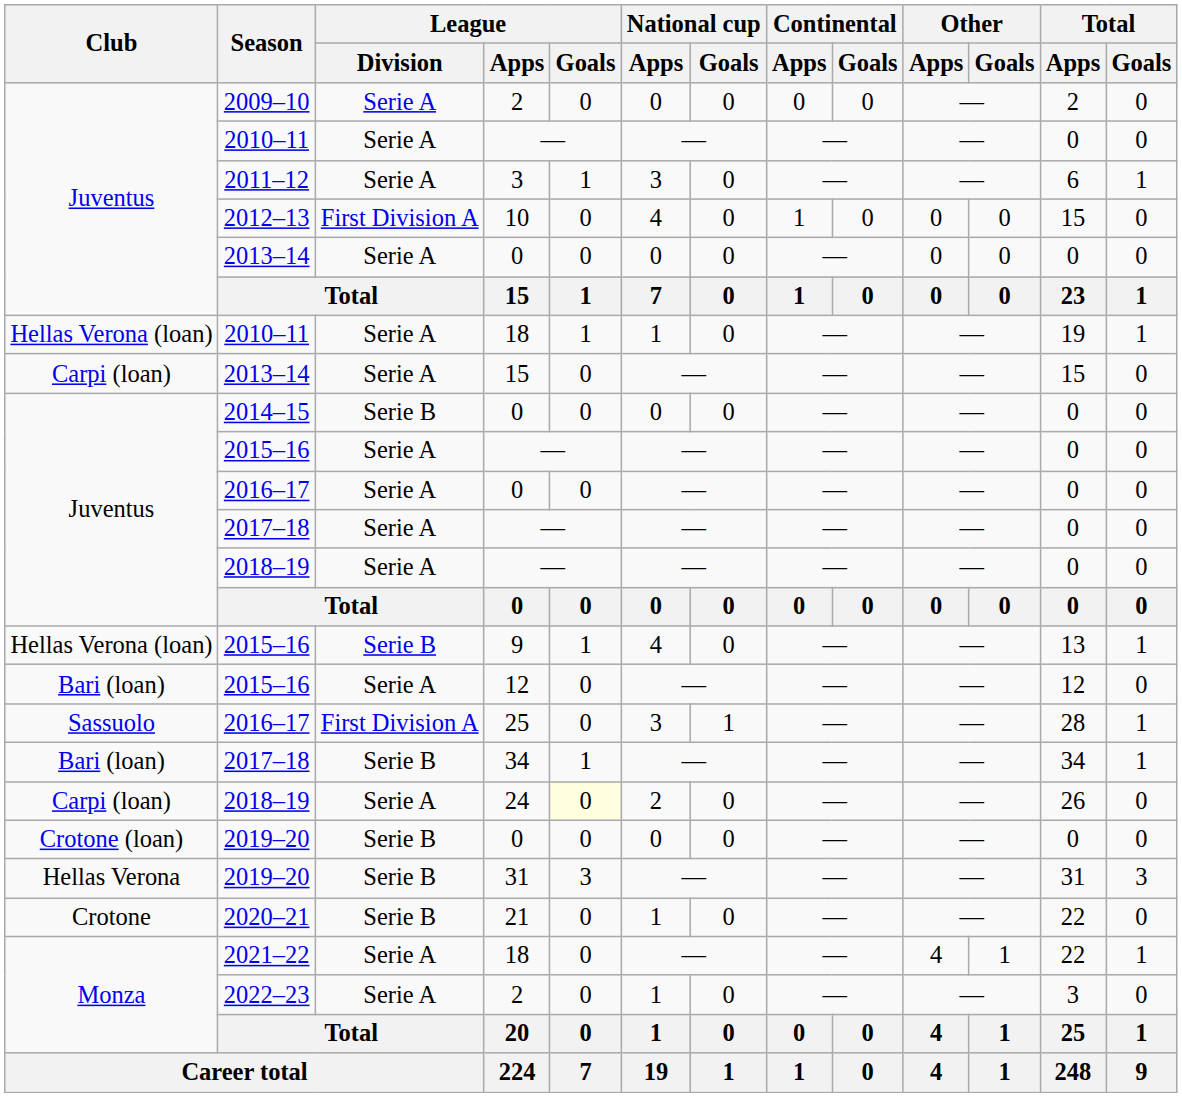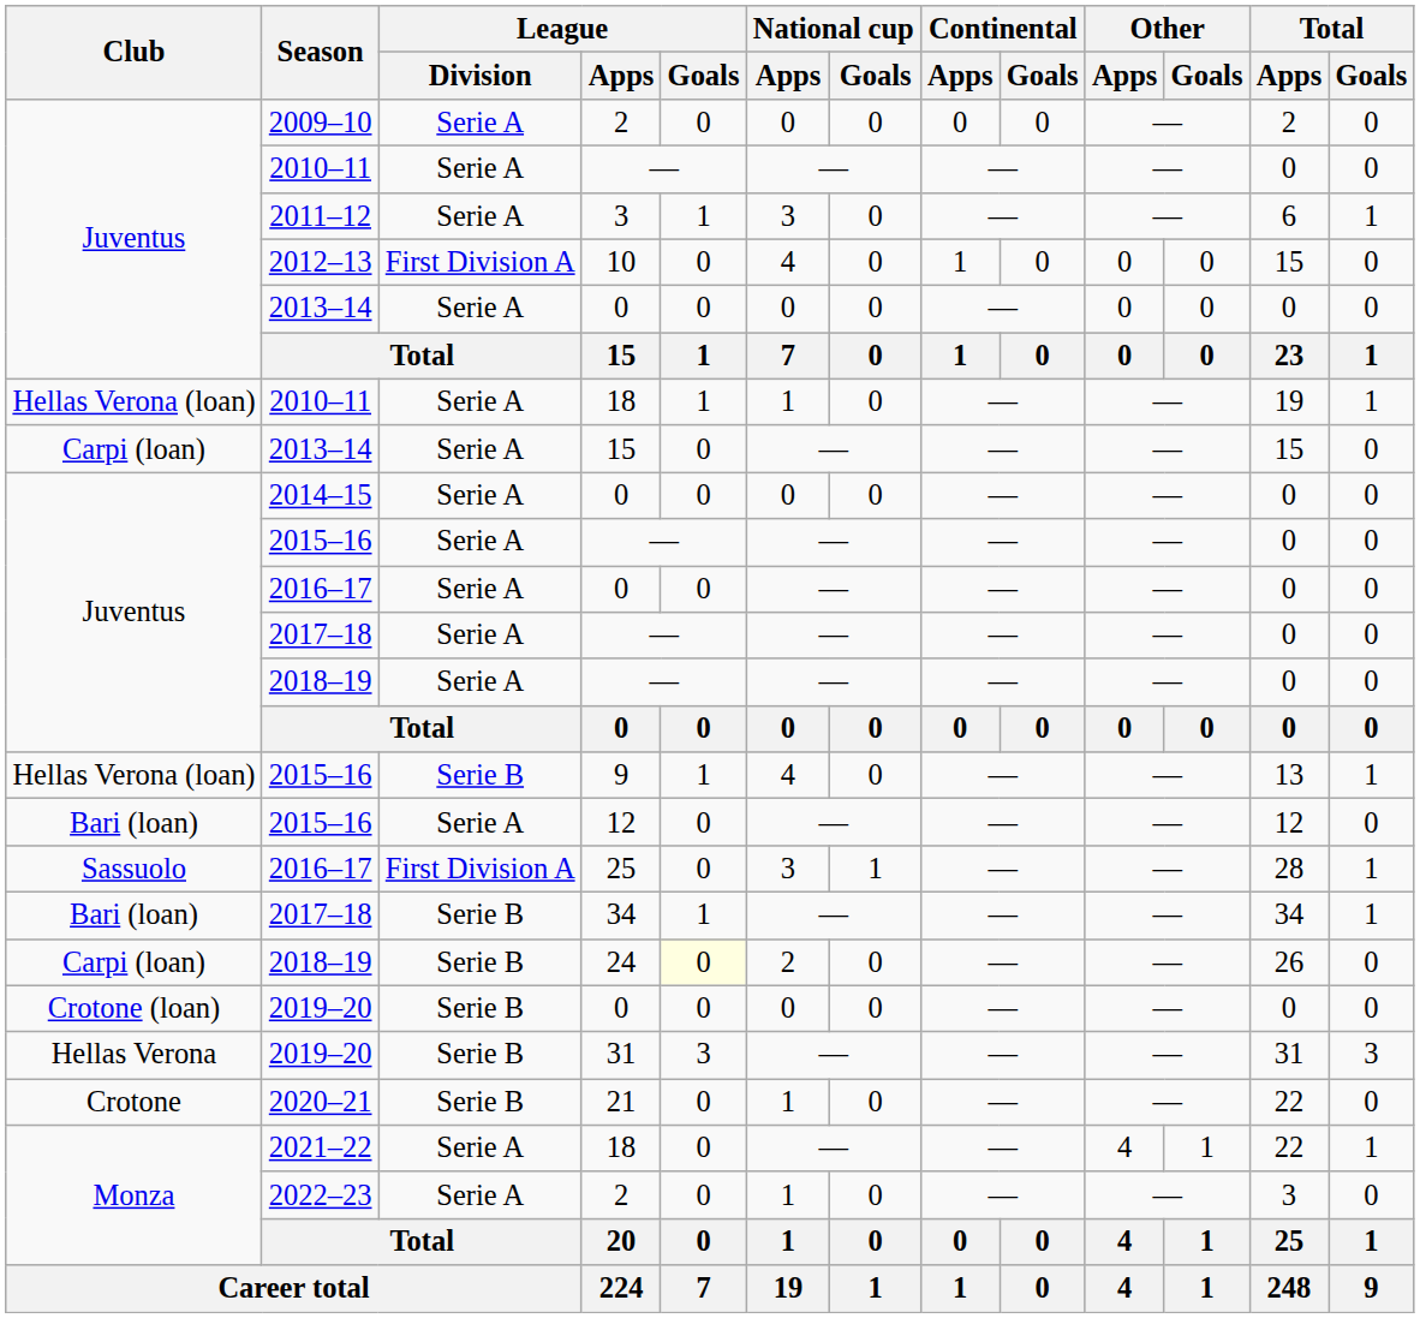2014–15 | League / Division: Serie B -> Serie A
2018–19 / 24 | League / Division: Serie A -> Serie B
